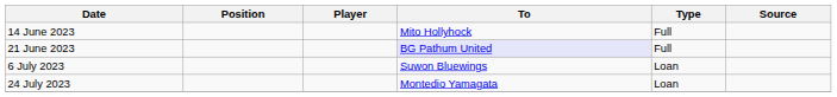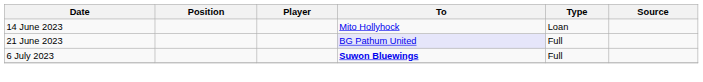14 June 2023 | Type: Full -> Loan
6 July 2023 | To: normal -> bold
6 July 2023 | Type: Loan -> Full
- row: 24 July 2023 | Montedio Yamagata | Loan
